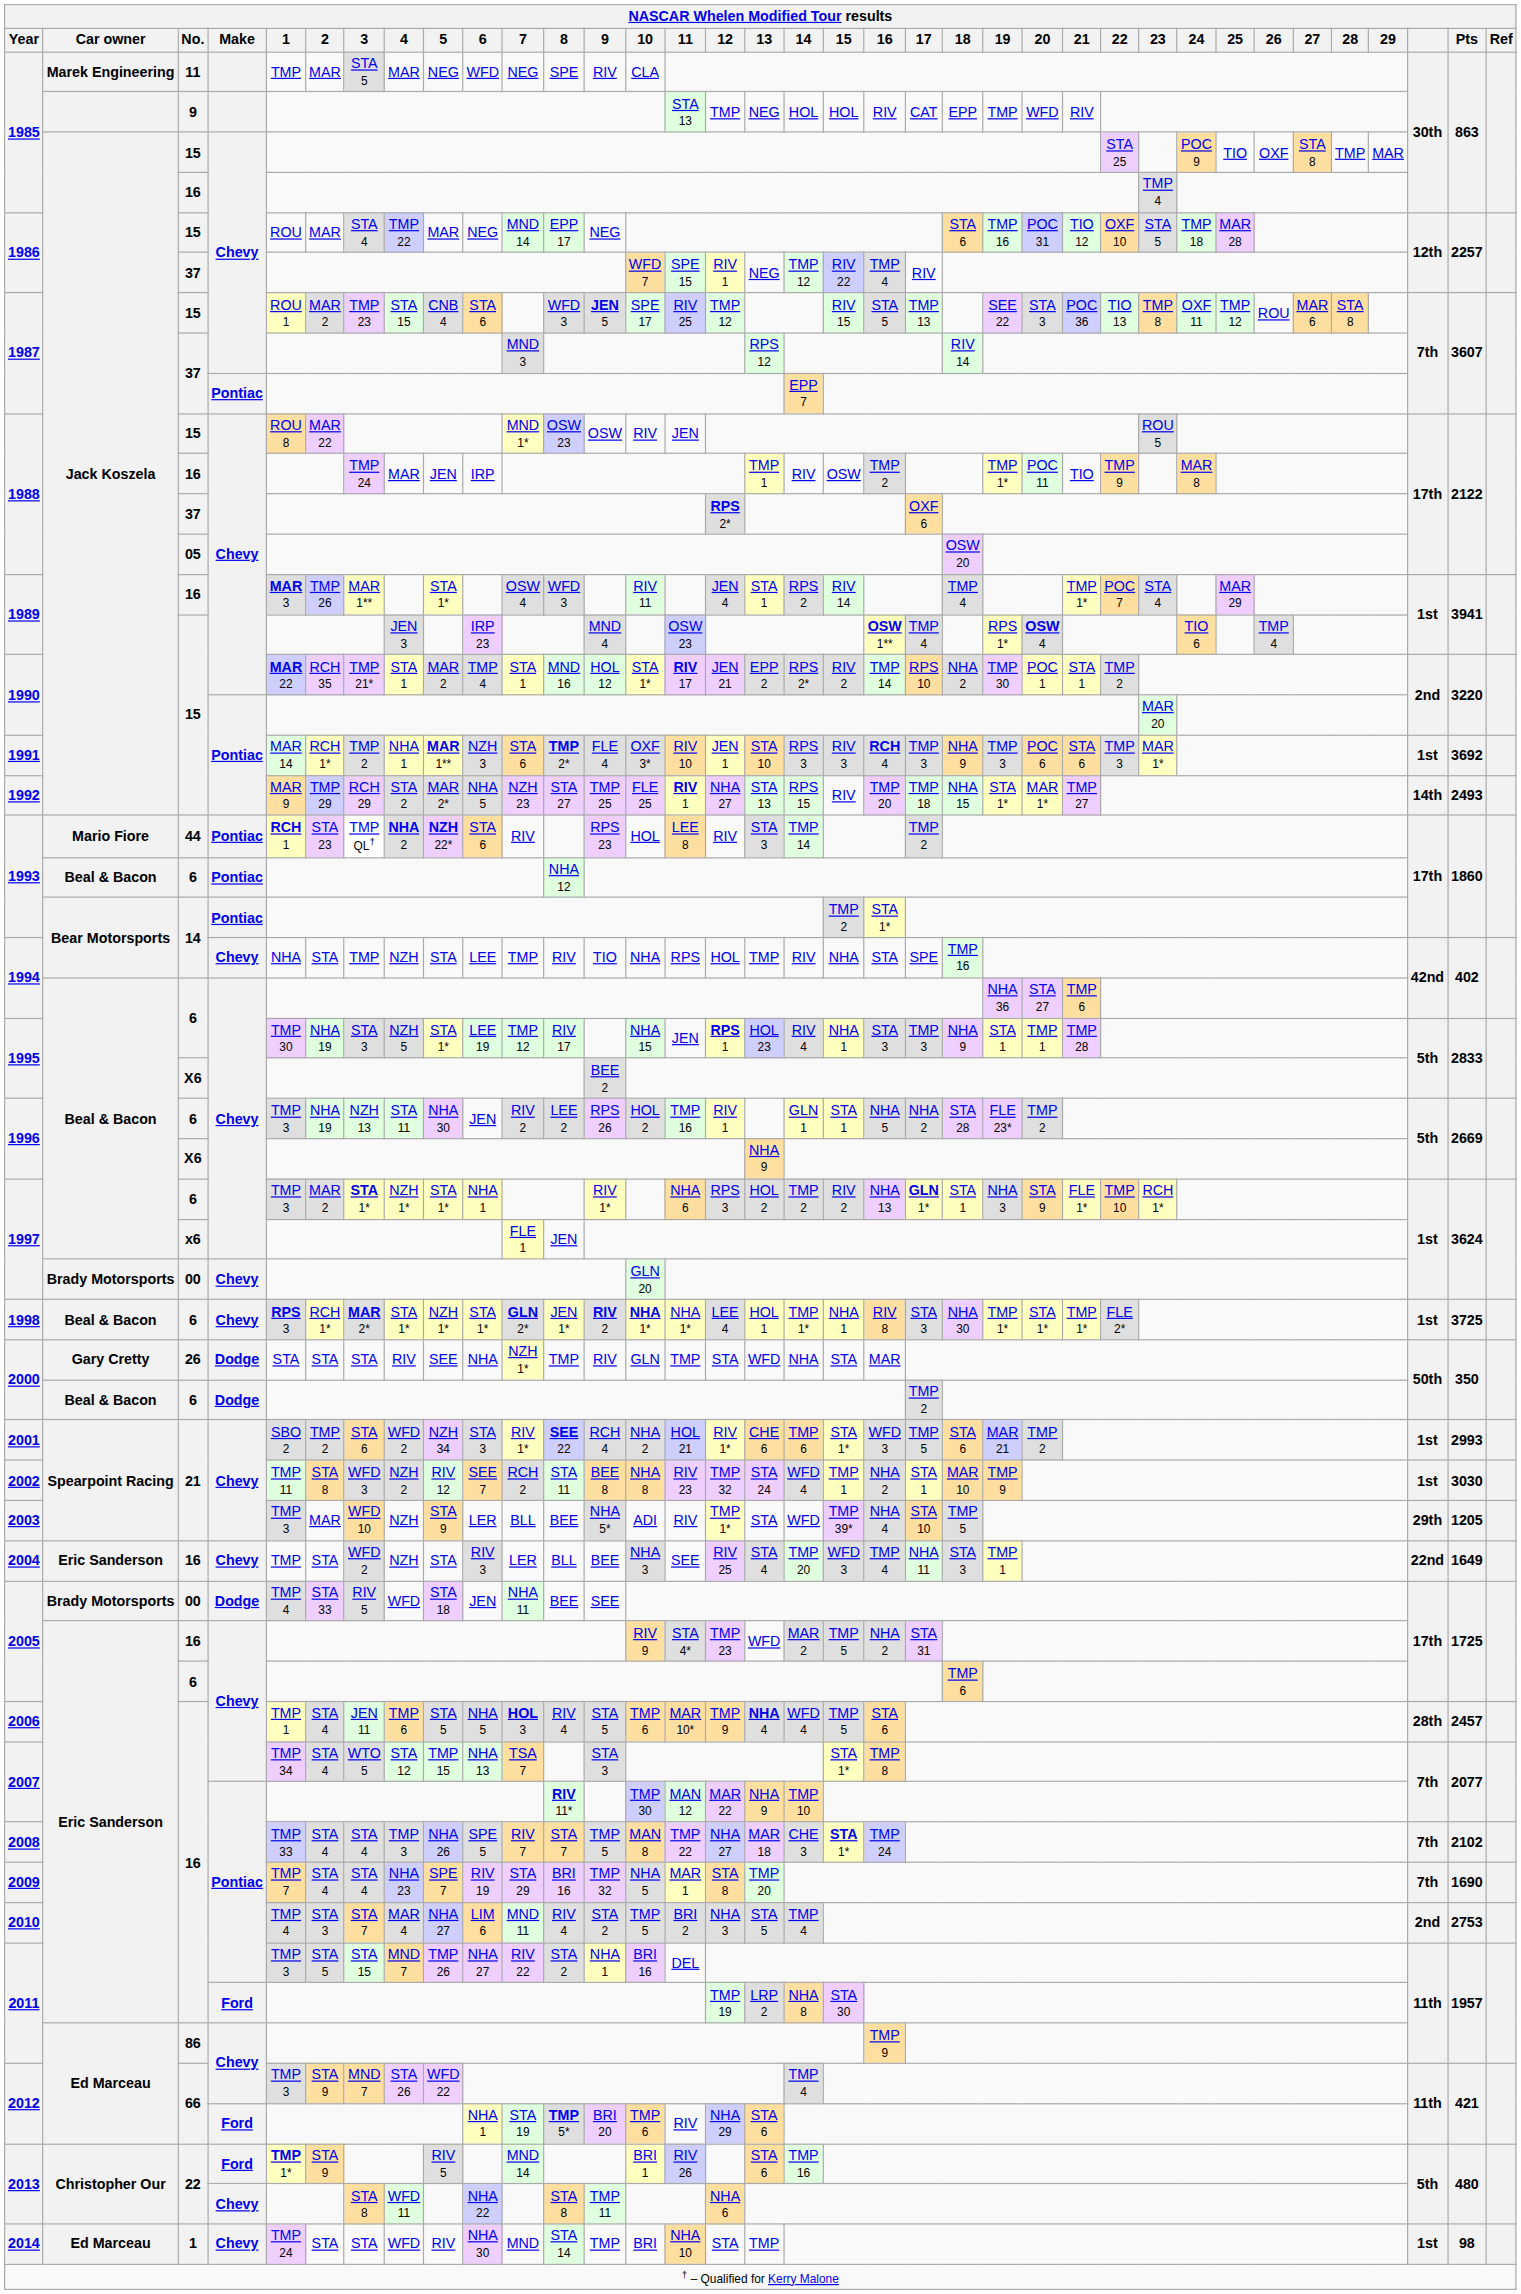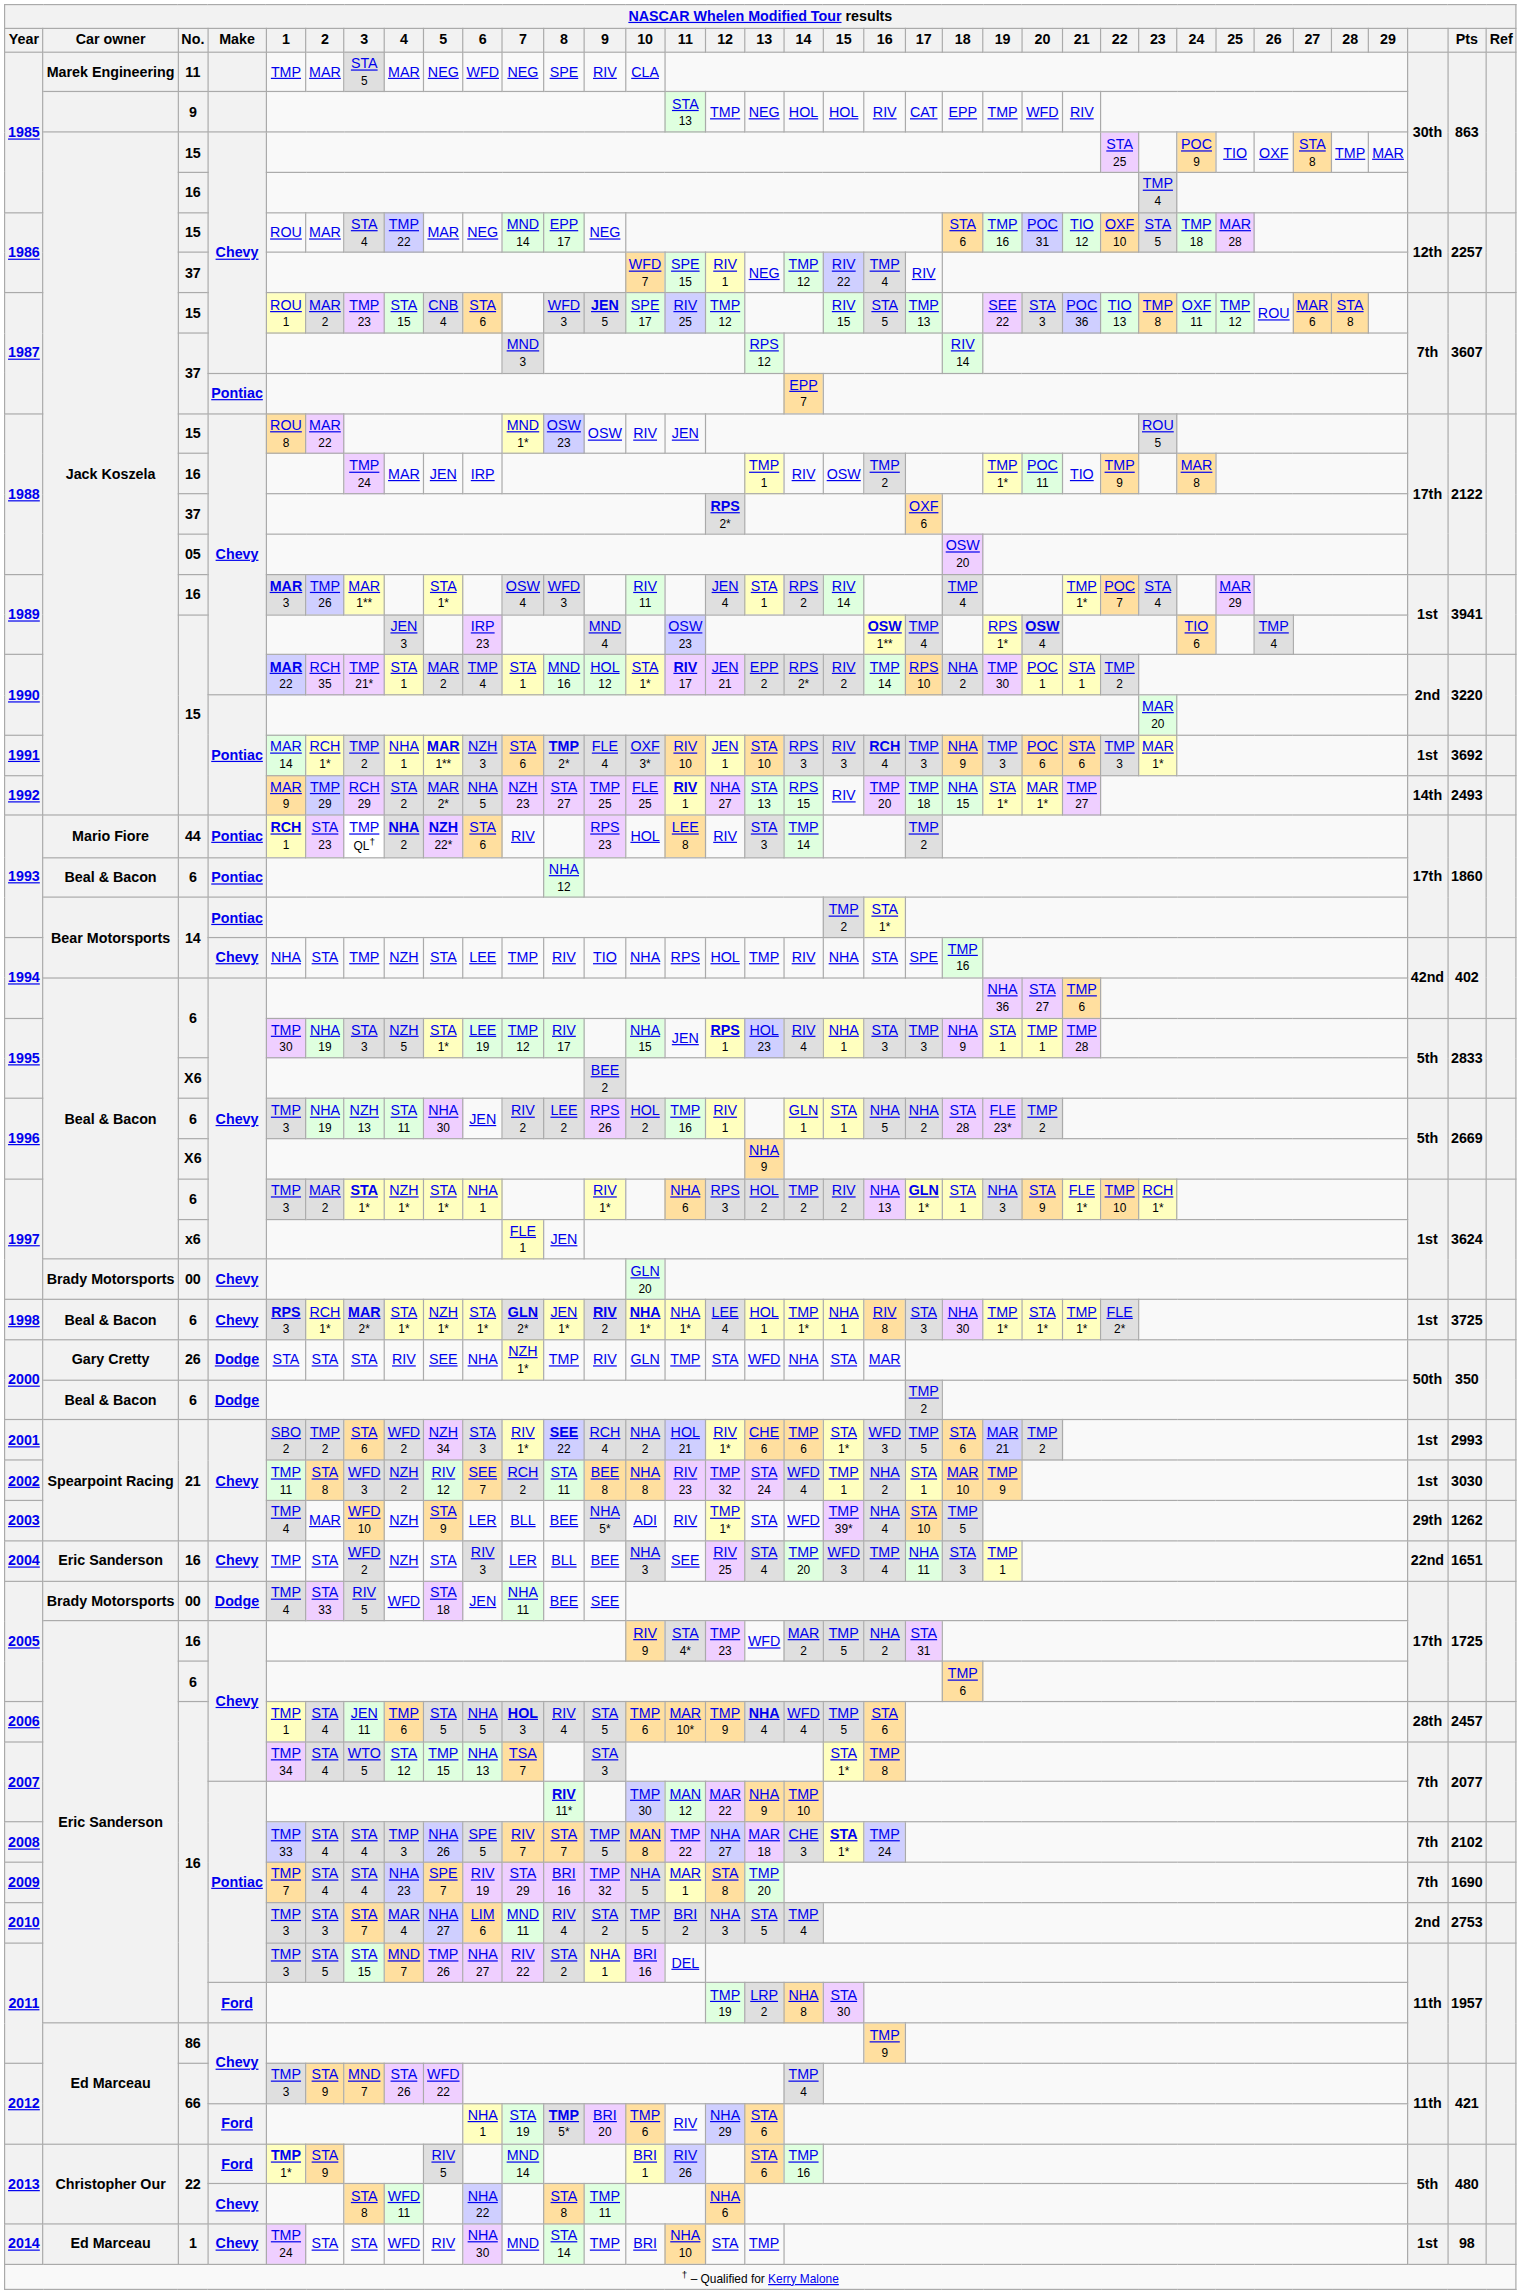2003 | 1: TMP 3 -> TMP 4
2003 | Pts: 1205 -> 1262
2004 | Pts: 1649 -> 1651
2010 | 1: TMP 4 -> TMP 3
